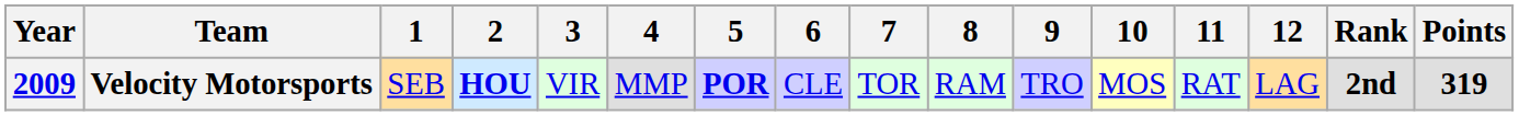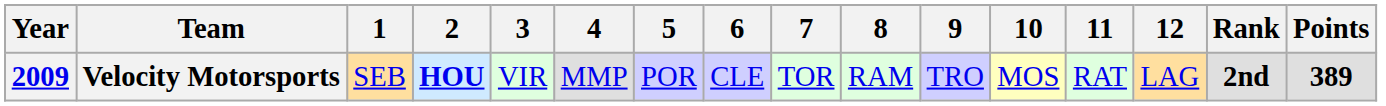Velocity Motorsports | 5: bold -> normal
Velocity Motorsports | Points: 319 -> 389
